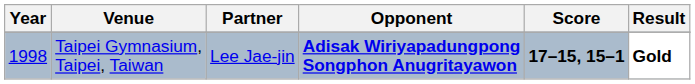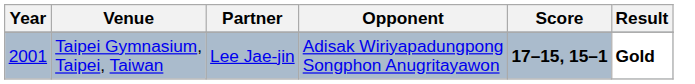Taipei Gymnasium, Taipei, Taiwan | Year: 1998 -> 2001
Taipei Gymnasium, Taipei, Taiwan | Opponent: bold -> normal
